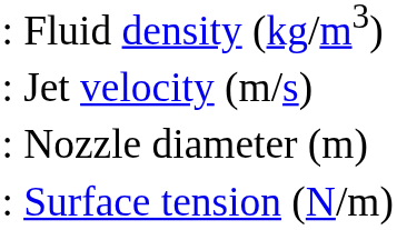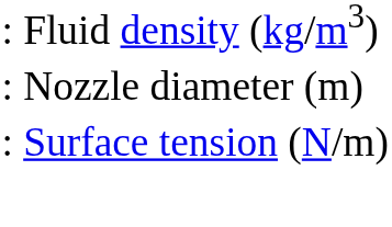- row: : Jet velocity (m/s)
